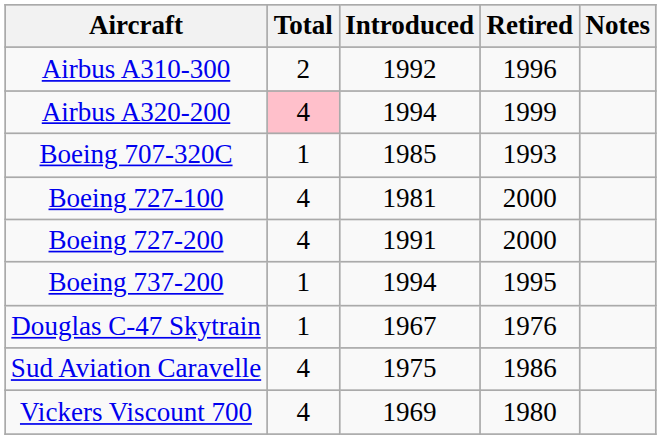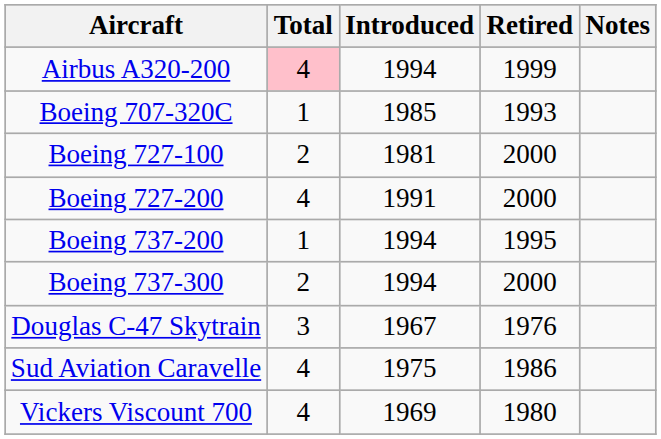- row: Airbus A310-300 | 2 | 1992 | 1996
Boeing 727-100 | Total: 4 -> 2
+ row: Boeing 737-300 | 2 | 1994 | 2000
Douglas C-47 Skytrain | Total: 1 -> 3
